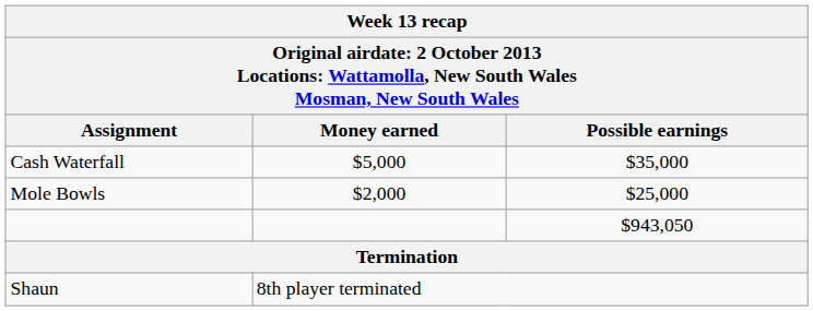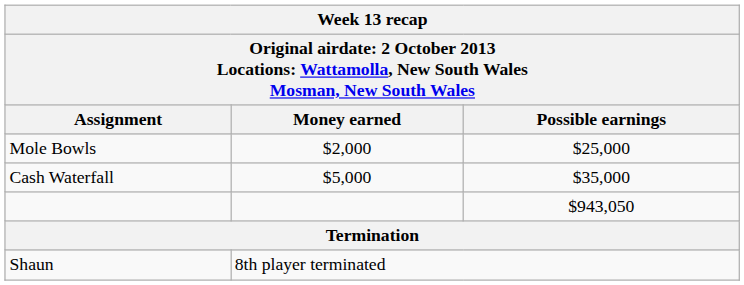rows swapped: Cash Waterfall <-> Mole Bowls
